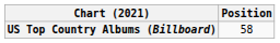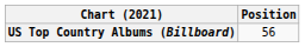US Top Country Albums (Billboard) | Position: 58 -> 56
